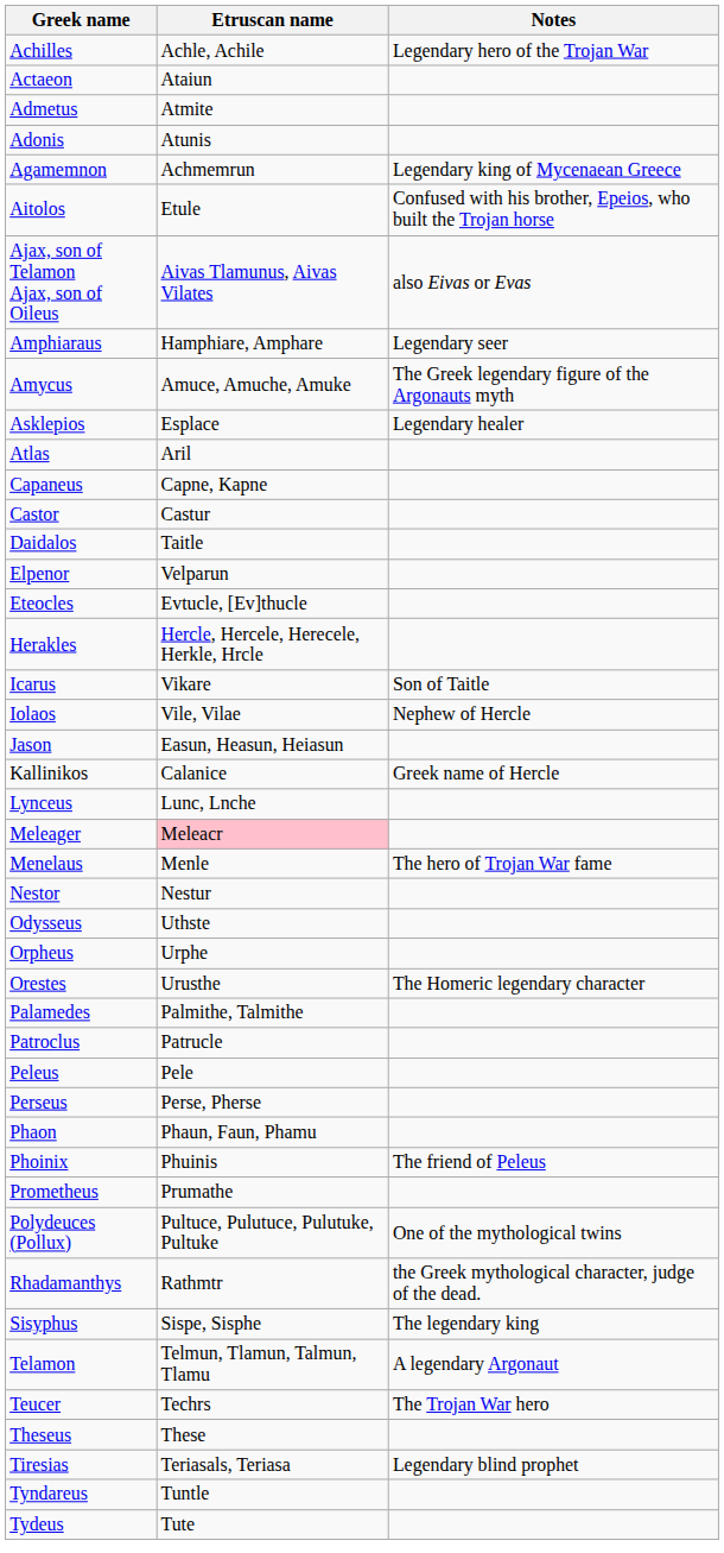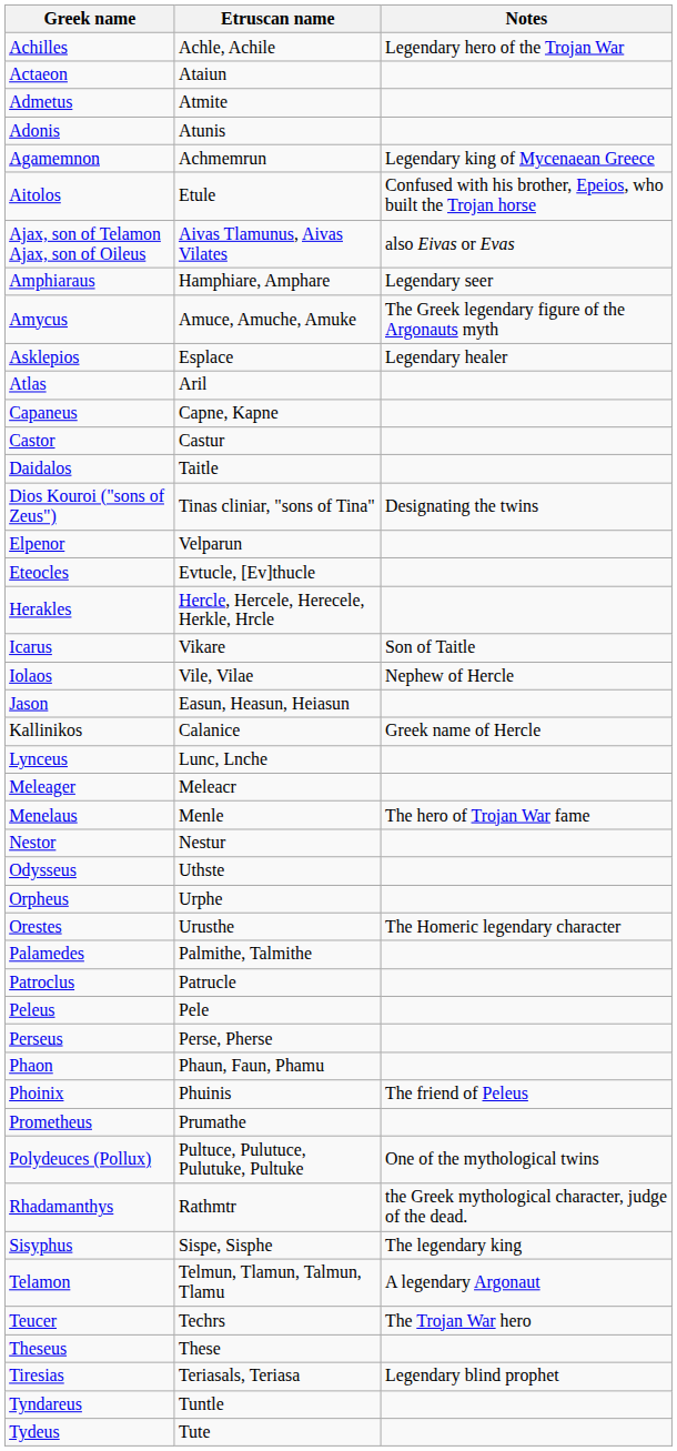+ row: Dios Kouroi ("sons of Zeus") | Tinas cliniar, "sons of Tina" | Designating the twins
Meleager | Etruscan name: pink background -> no background
